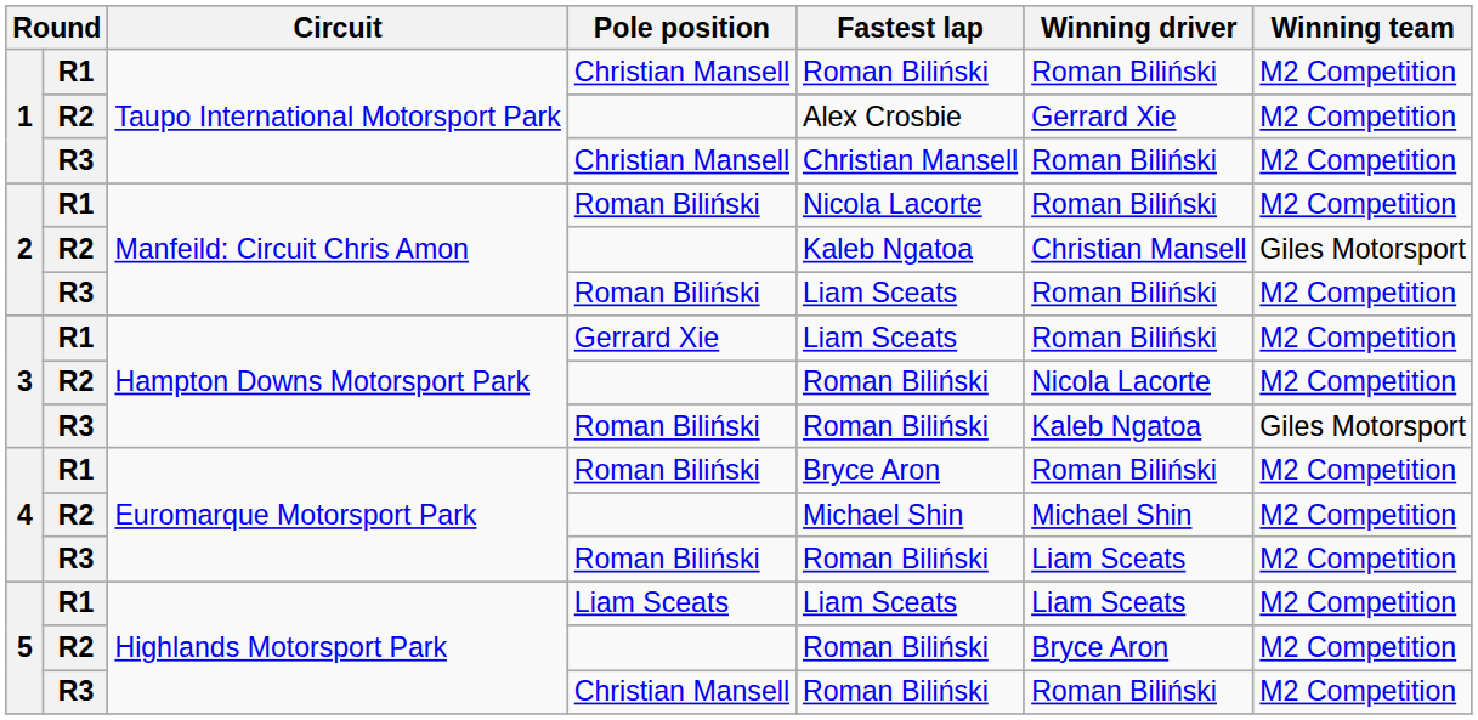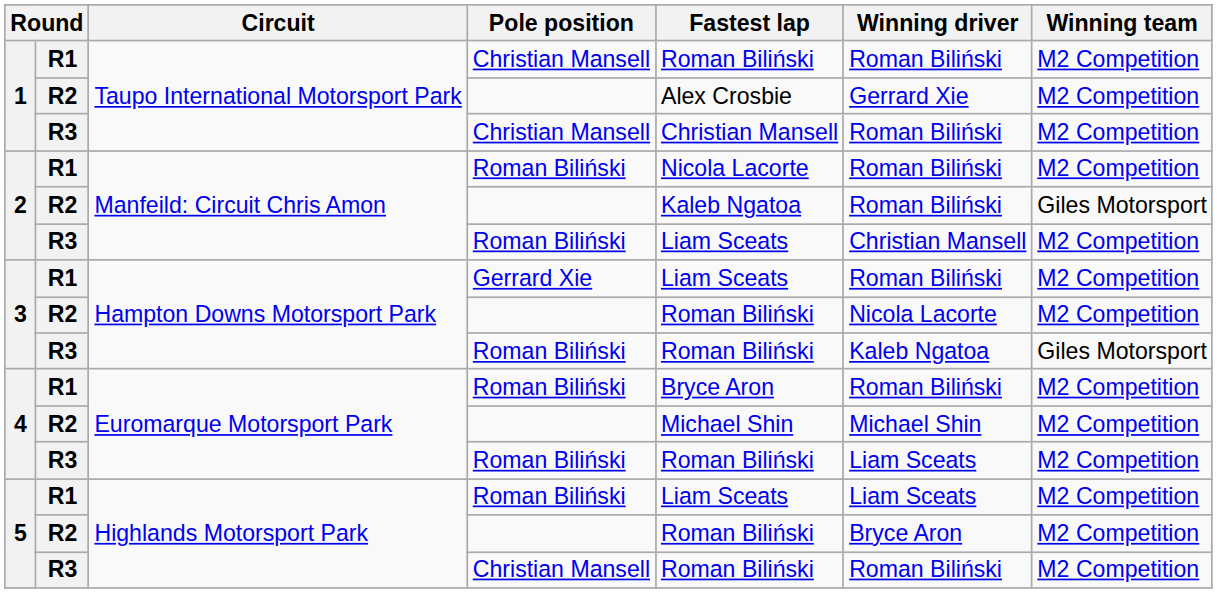2 / R2 | Winning driver: Christian Mansell -> Roman Biliński
2 / R3 | Winning driver: Roman Biliński -> Christian Mansell
5 / R1 | Pole position: Liam Sceats -> Roman Biliński
